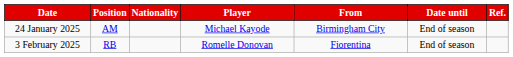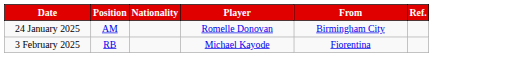- column: Date until | End of season | End of season
24 January 2025 | Player: Michael Kayode -> Romelle Donovan
3 February 2025 | Player: Romelle Donovan -> Michael Kayode
